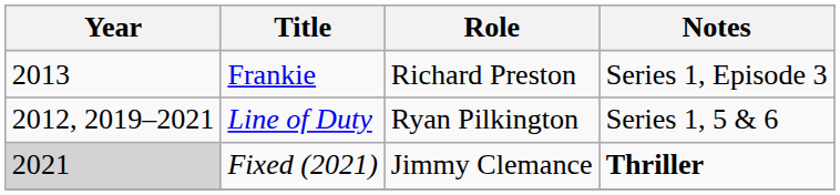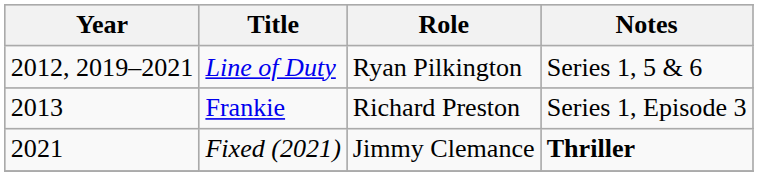rows swapped: Line of Duty <-> Frankie
Fixed (2021) | Year: lightgrey background -> no background
